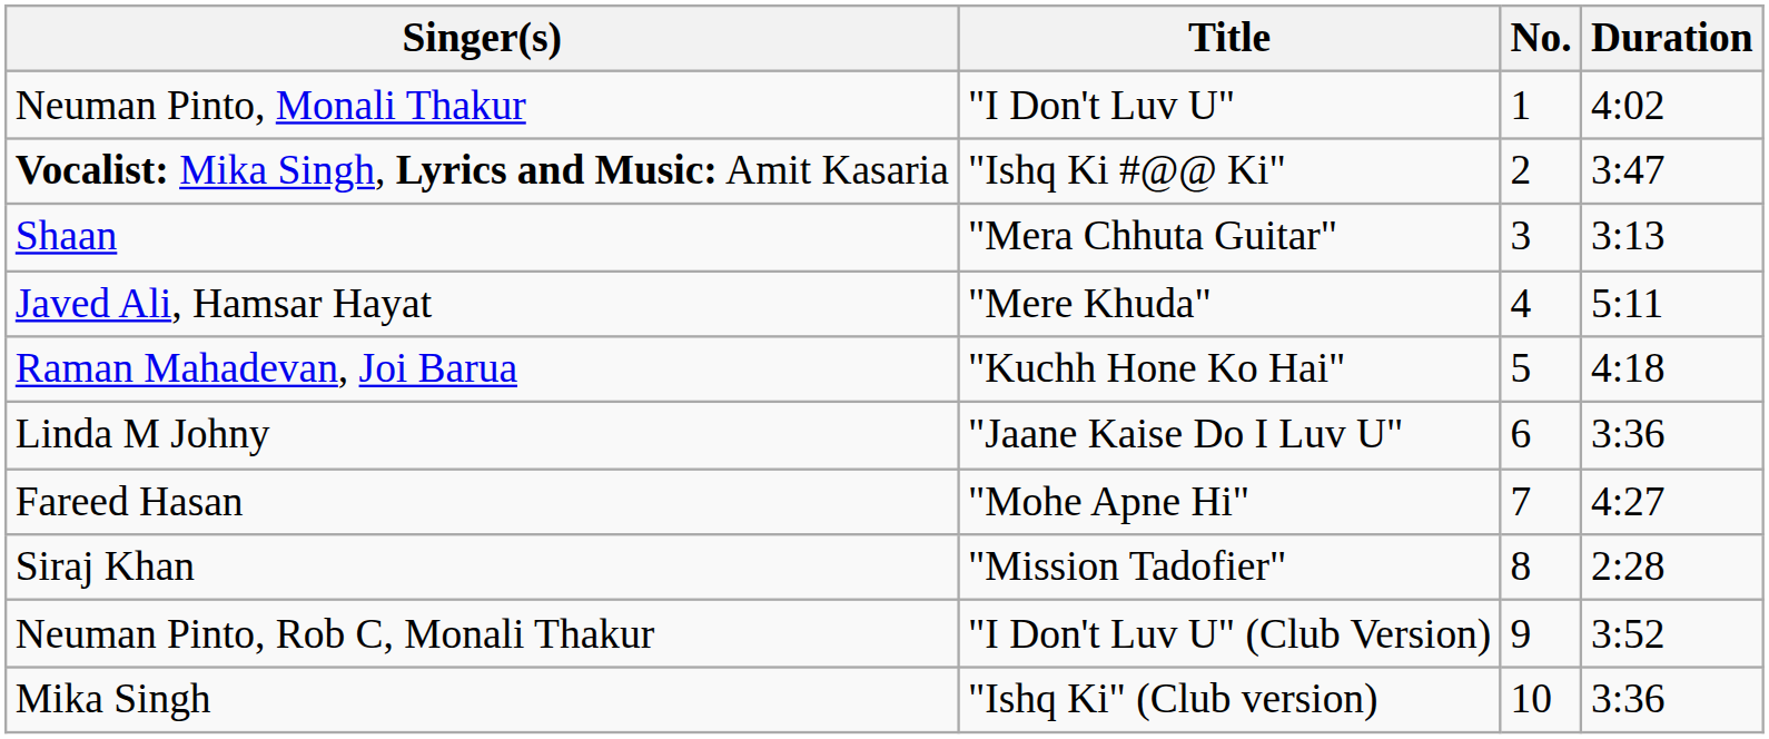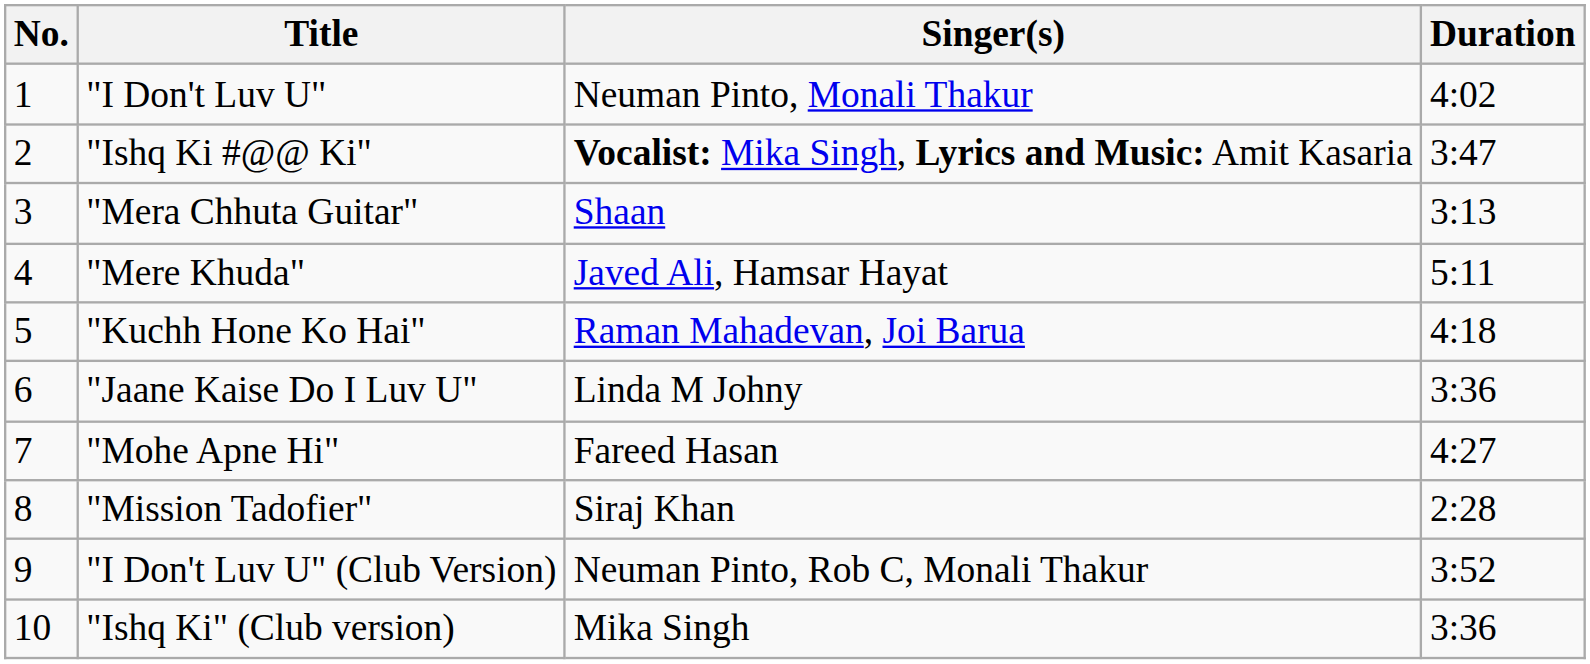columns swapped: No. <-> Singer(s)
